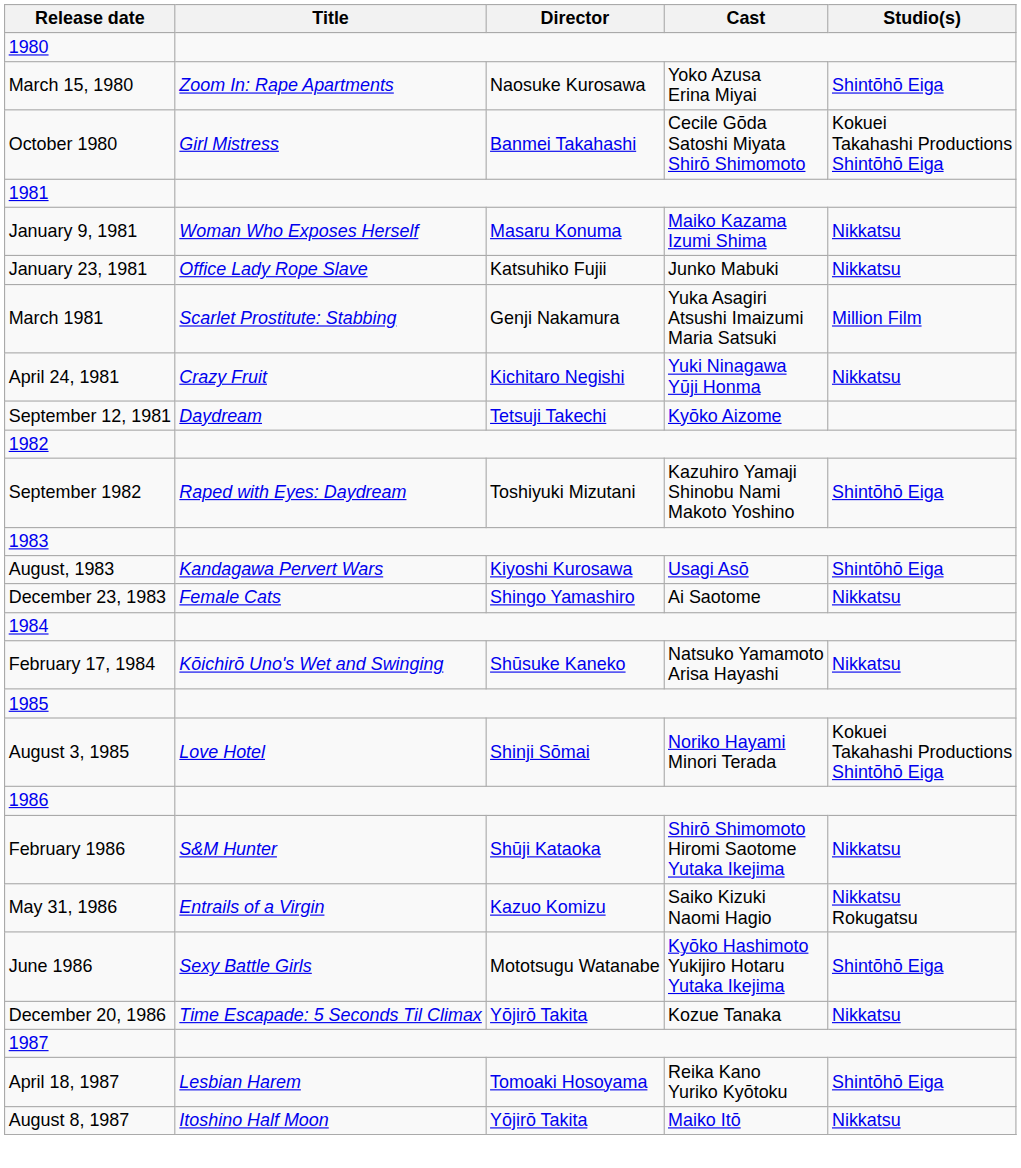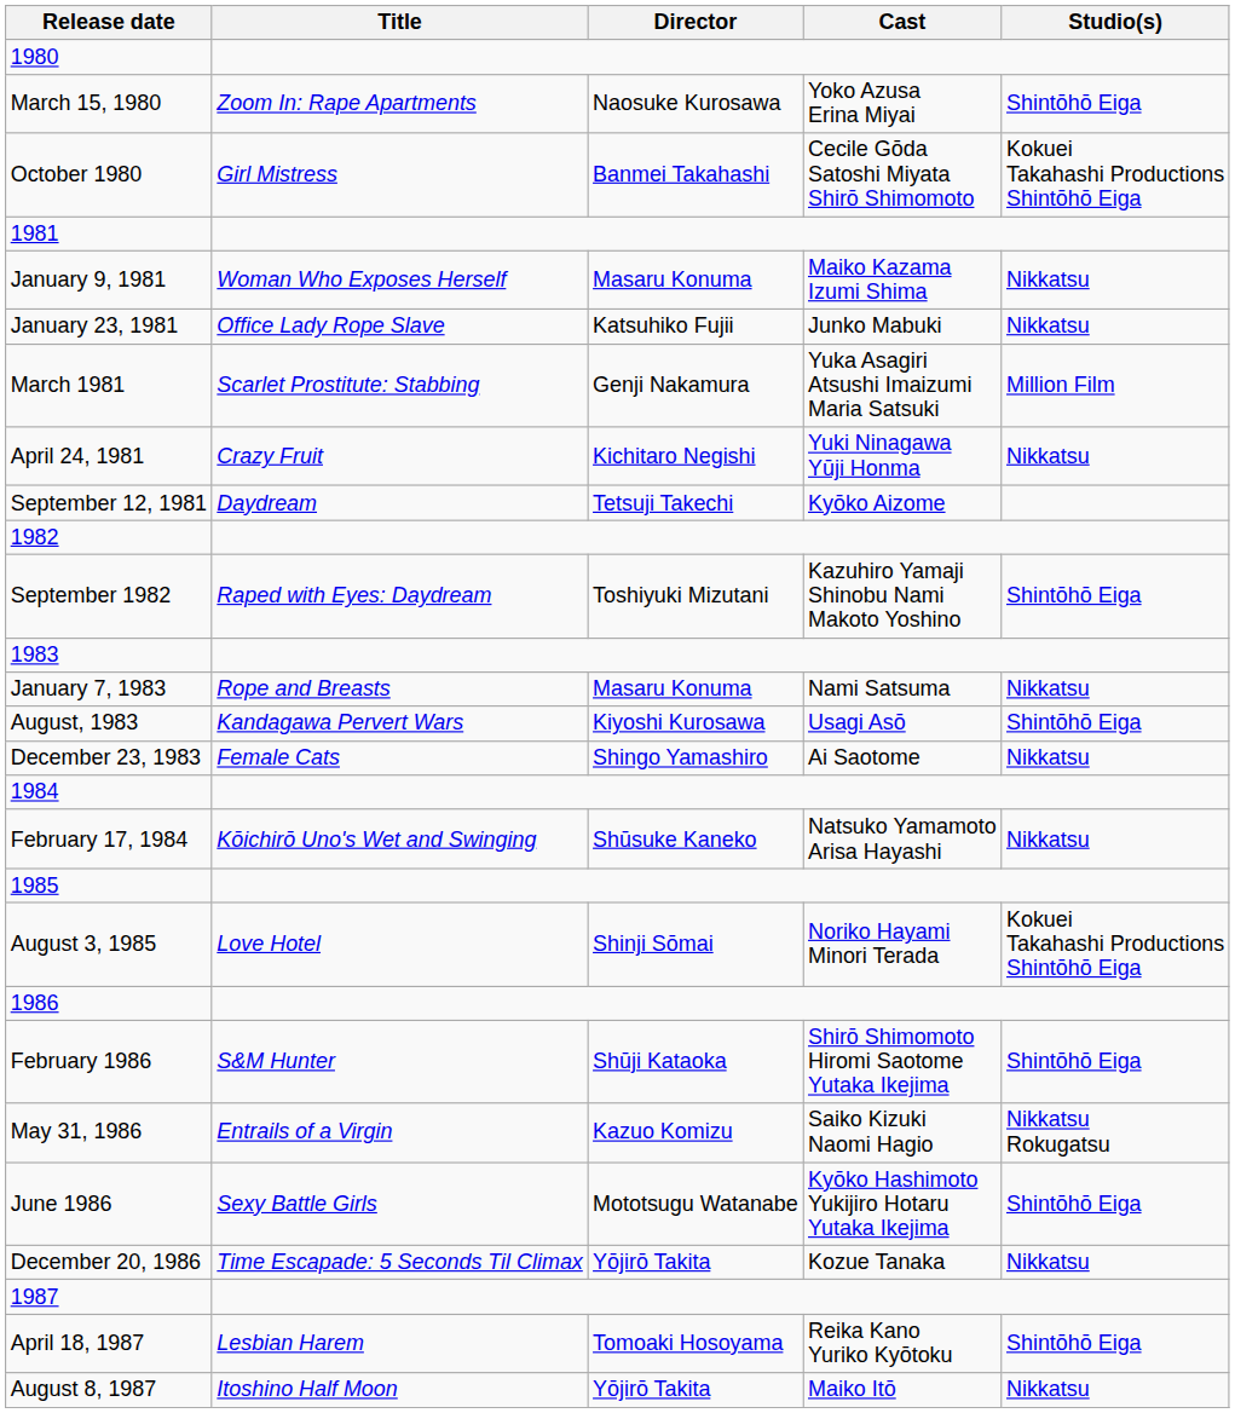+ row: January 7, 1983 | Rope and Breasts | Masaru Konuma | Nami Satsuma | Nikkatsu
February 1986 | Studio(s): Nikkatsu -> Shintōhō Eiga
